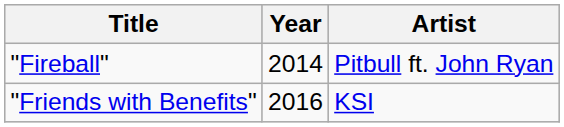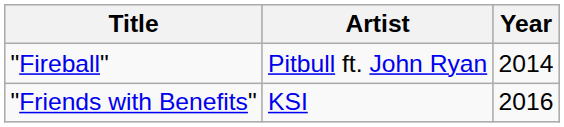columns swapped: Artist <-> Year
